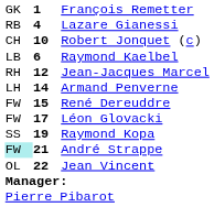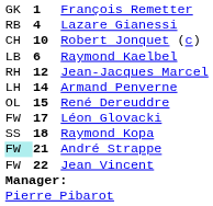René Dereuddre | column 1: FW -> OL
Raymond Kopa | column 2: 19 -> 18
Jean Vincent | column 1: OL -> FW
